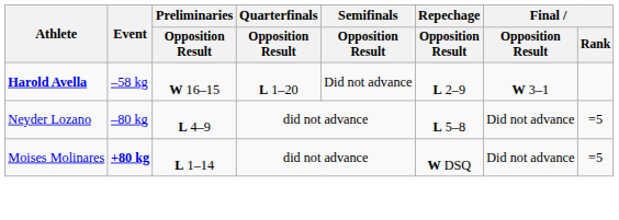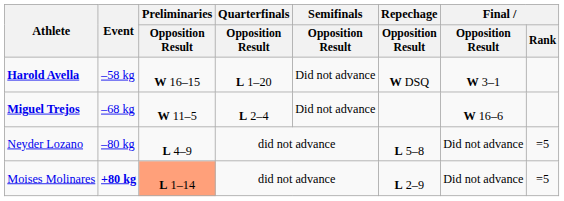Harold Avella | Repechage / Opposition Result: L 2–9 -> W DSQ
+ row: Miguel Trejos | –68 kg | W 11–5 | L 2–4 | Did not advance | W 16–6
Moises Molinares | Preliminaries / Opposition Result: no background -> lightsalmon background
Moises Molinares | Repechage / Opposition Result: W DSQ -> L 2–9
